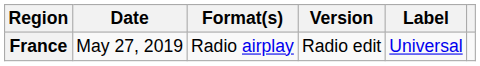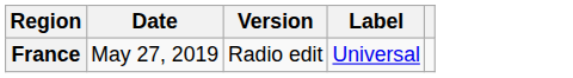- column: Format(s) | Radio airplay
